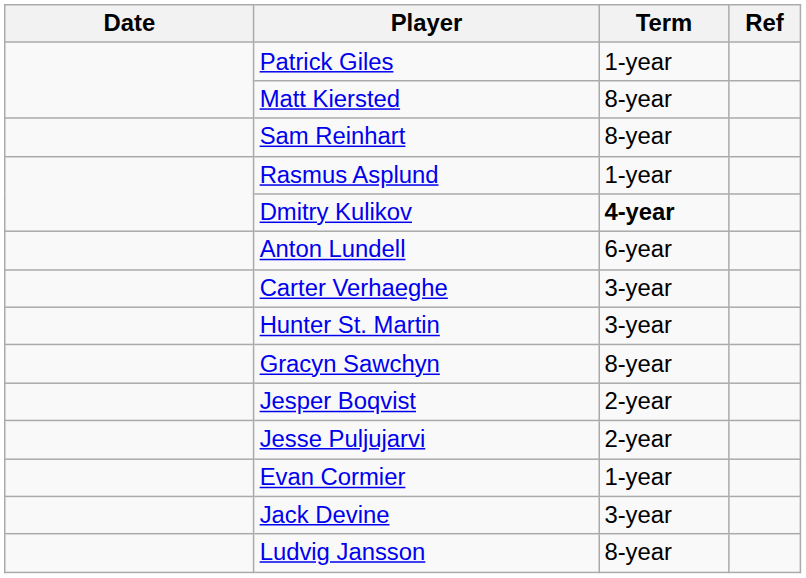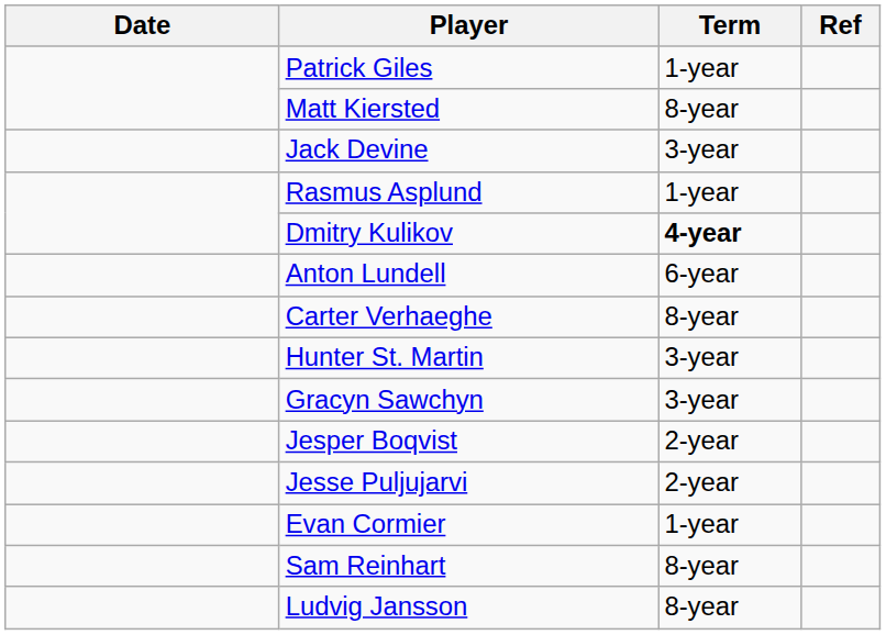rows swapped: Sam Reinhart <-> Jack Devine
Carter Verhaeghe | Term: 3-year -> 8-year
Gracyn Sawchyn | Term: 8-year -> 3-year
